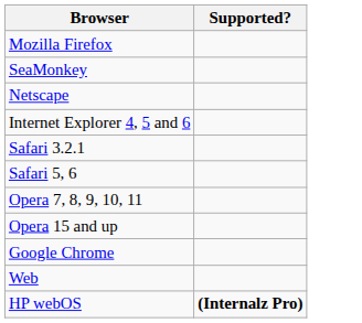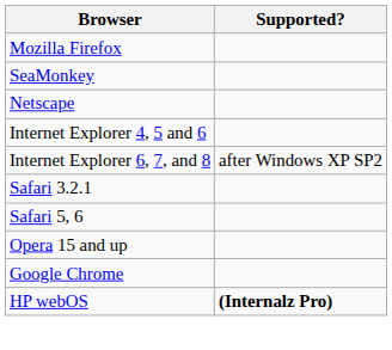+ row: Internet Explorer 6, 7, and 8 | after Windows XP SP2
- row: Opera 7, 8, 9, 10, 11
- row: Web
